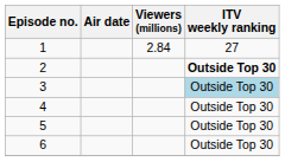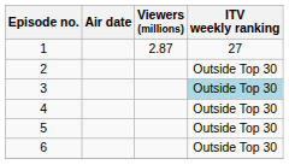1 | Viewers (millions): 2.84 -> 2.87
2 | ITV weekly ranking: bold -> normal
